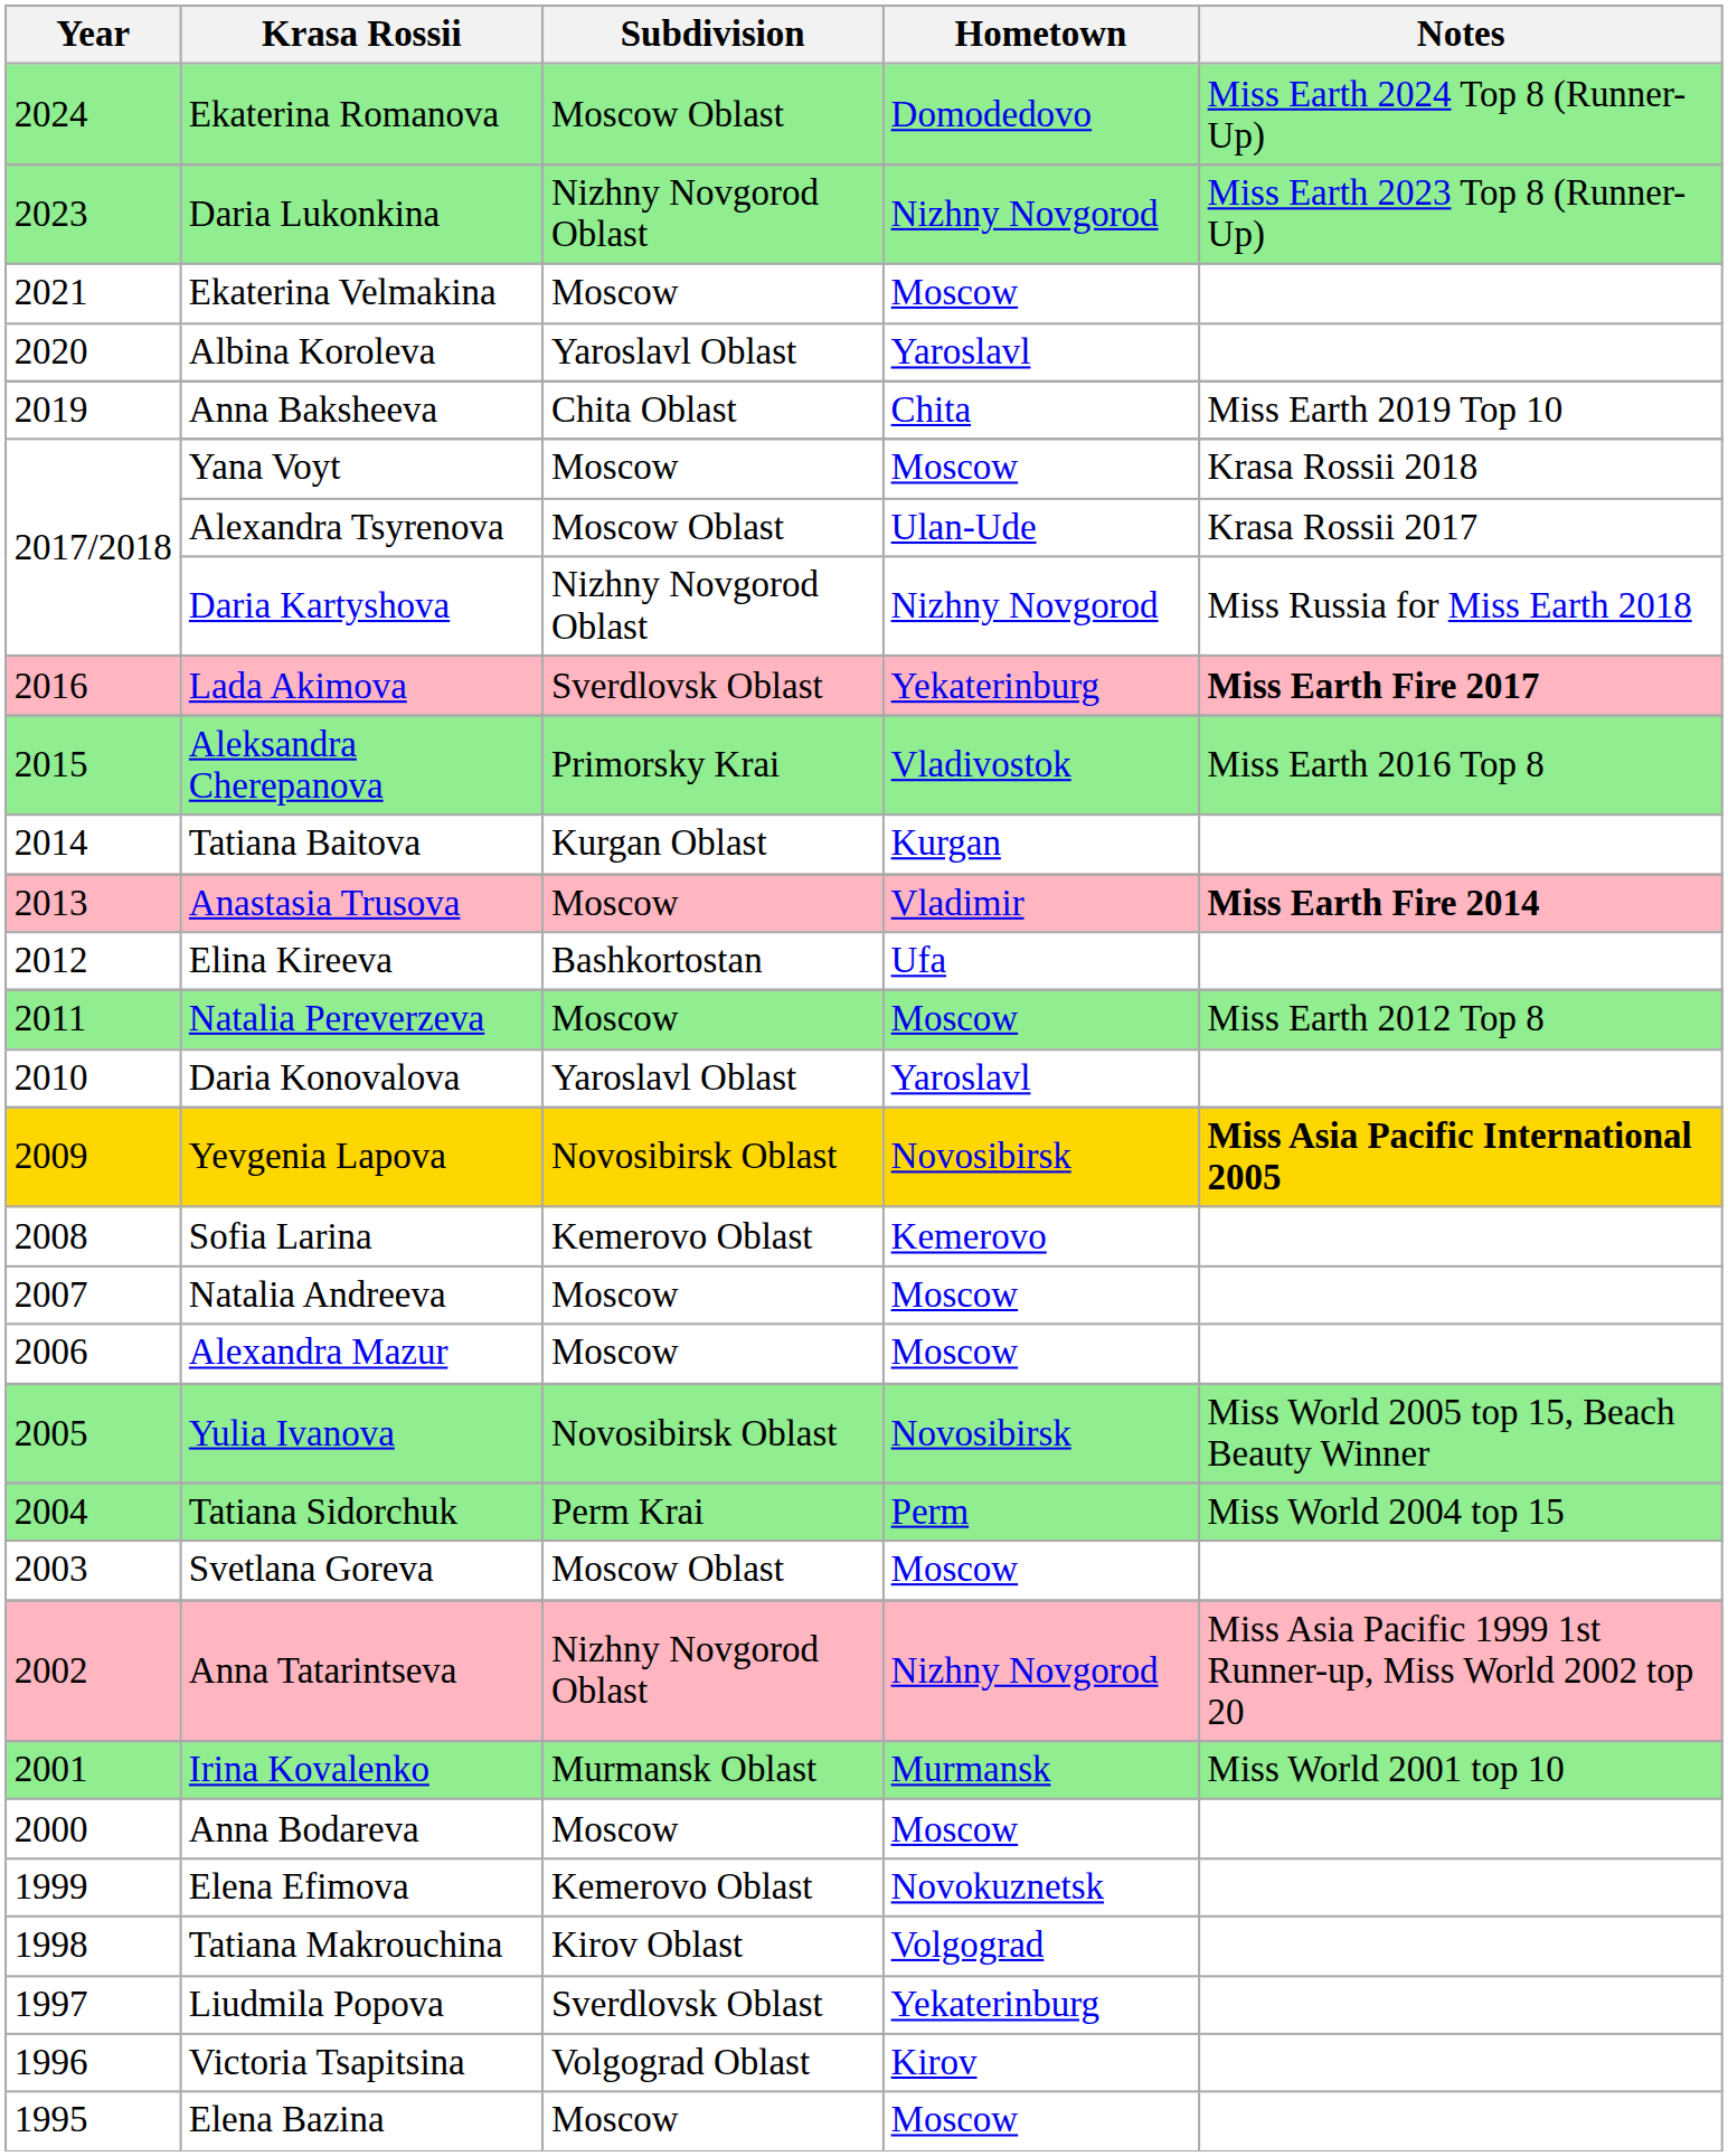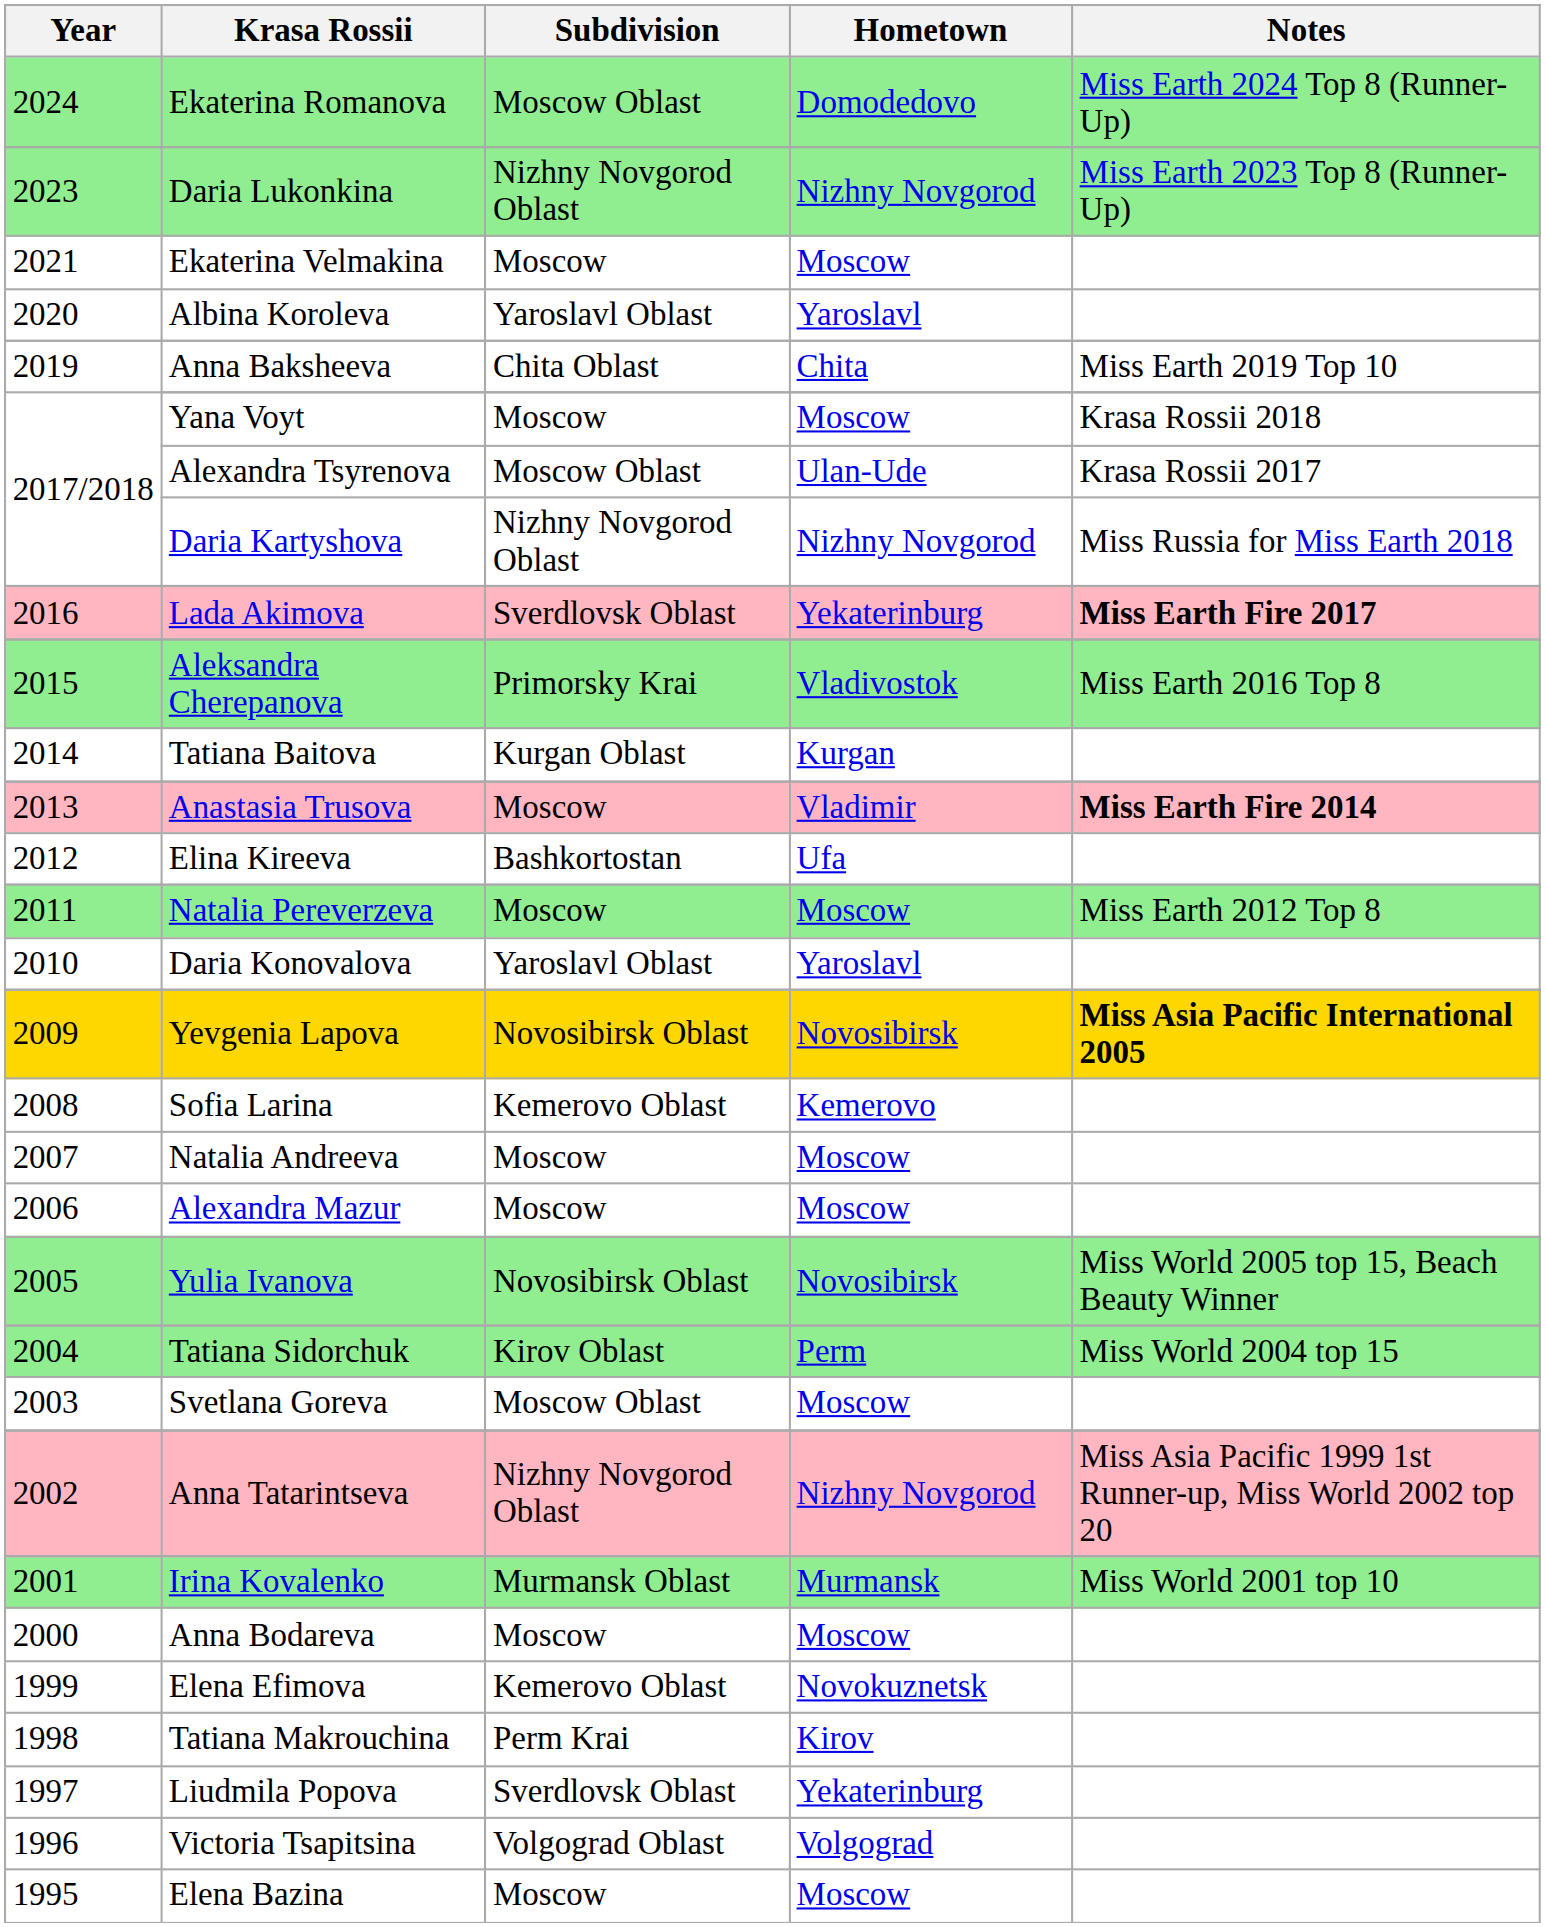Tatiana Sidorchuk | Subdivision: Perm Krai -> Kirov Oblast
Tatiana Makrouchina | Subdivision: Kirov Oblast -> Perm Krai
Tatiana Makrouchina | Hometown: Volgograd -> Kirov
Victoria Tsapitsina | Hometown: Kirov -> Volgograd
